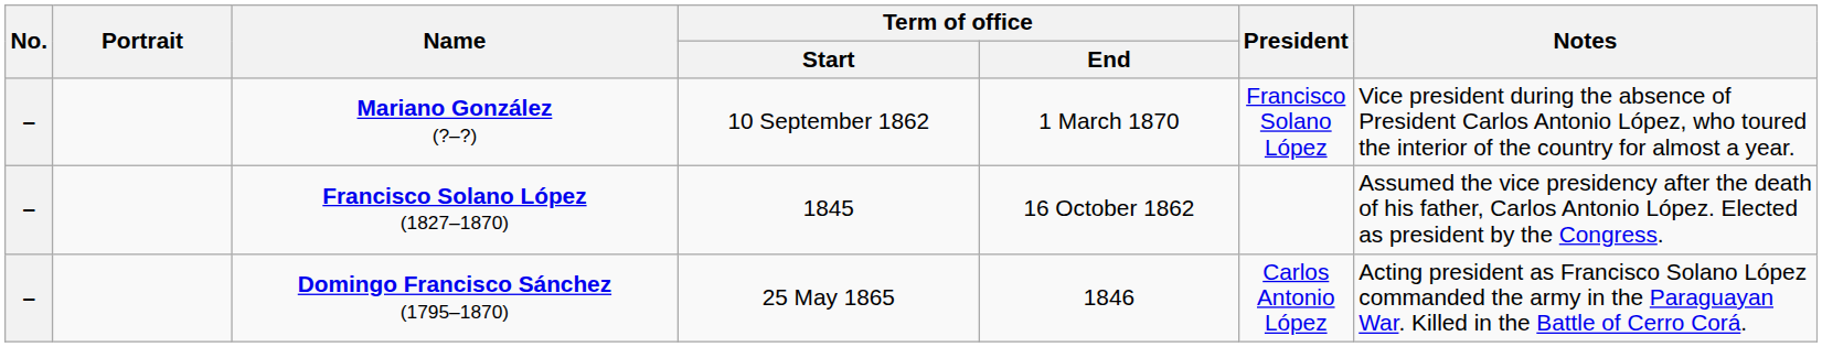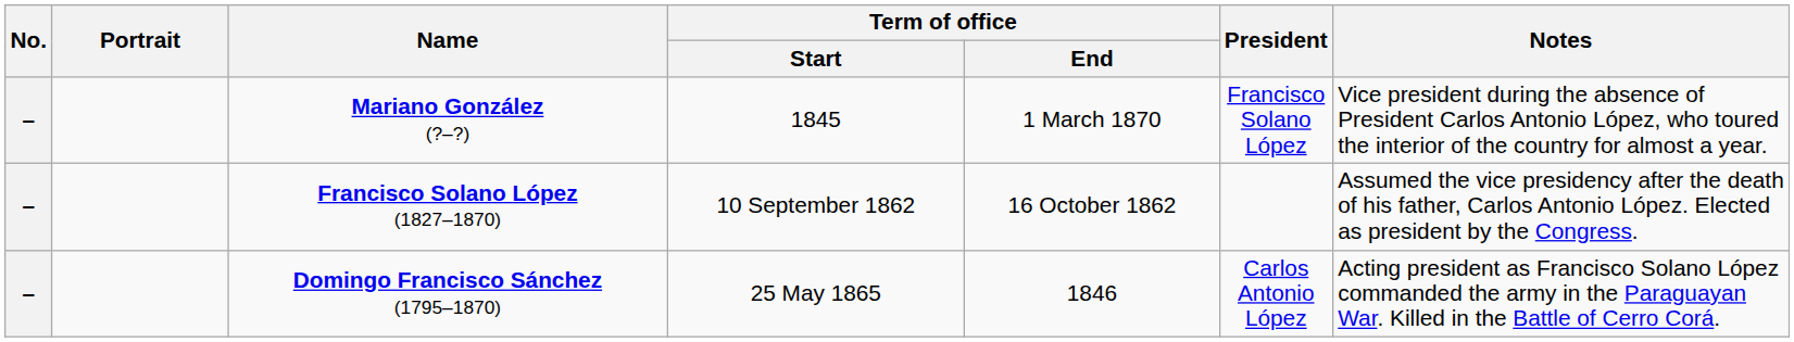Mariano González (?–?) | Term of office / Start: 10 September 1862 -> 1845
Francisco Solano López (1827–1870) | Term of office / Start: 1845 -> 10 September 1862
